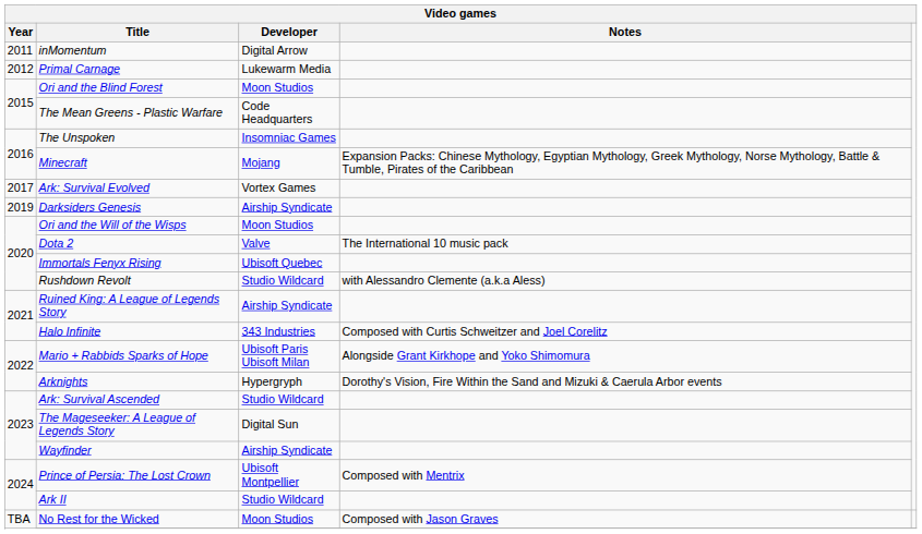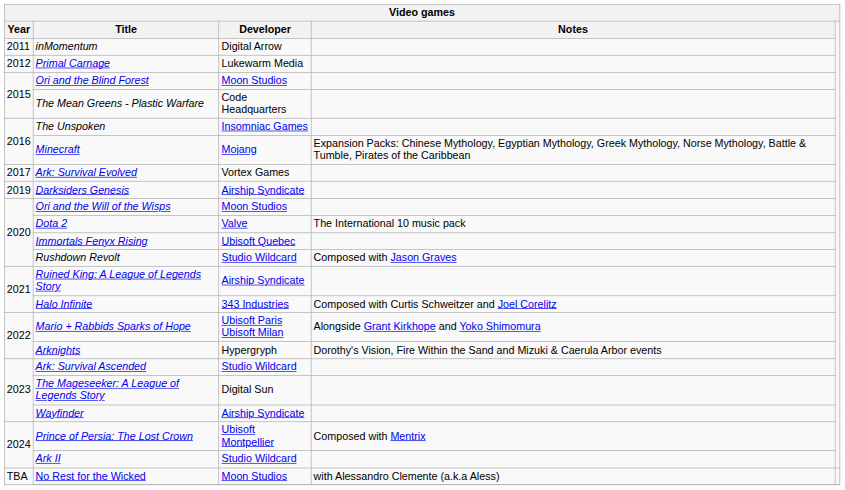Rushdown Revolt | Notes: with Alessandro Clemente (a.k.a Aless) -> Composed with Jason Graves
No Rest for the Wicked | Notes: Composed with Jason Graves -> with Alessandro Clemente (a.k.a Aless)
